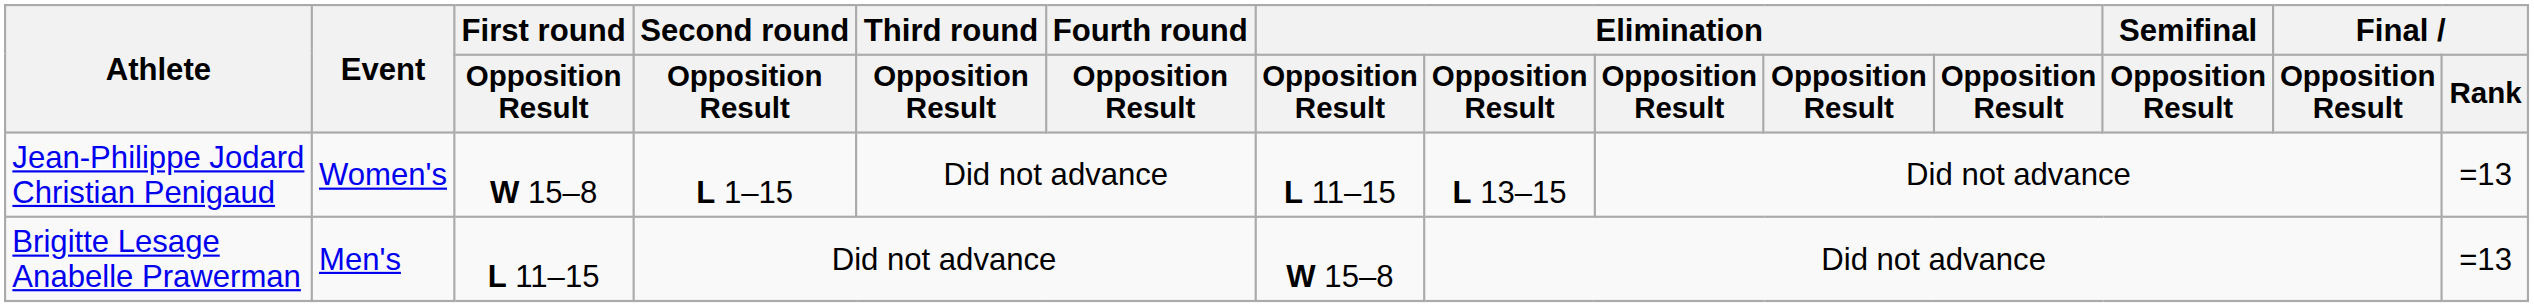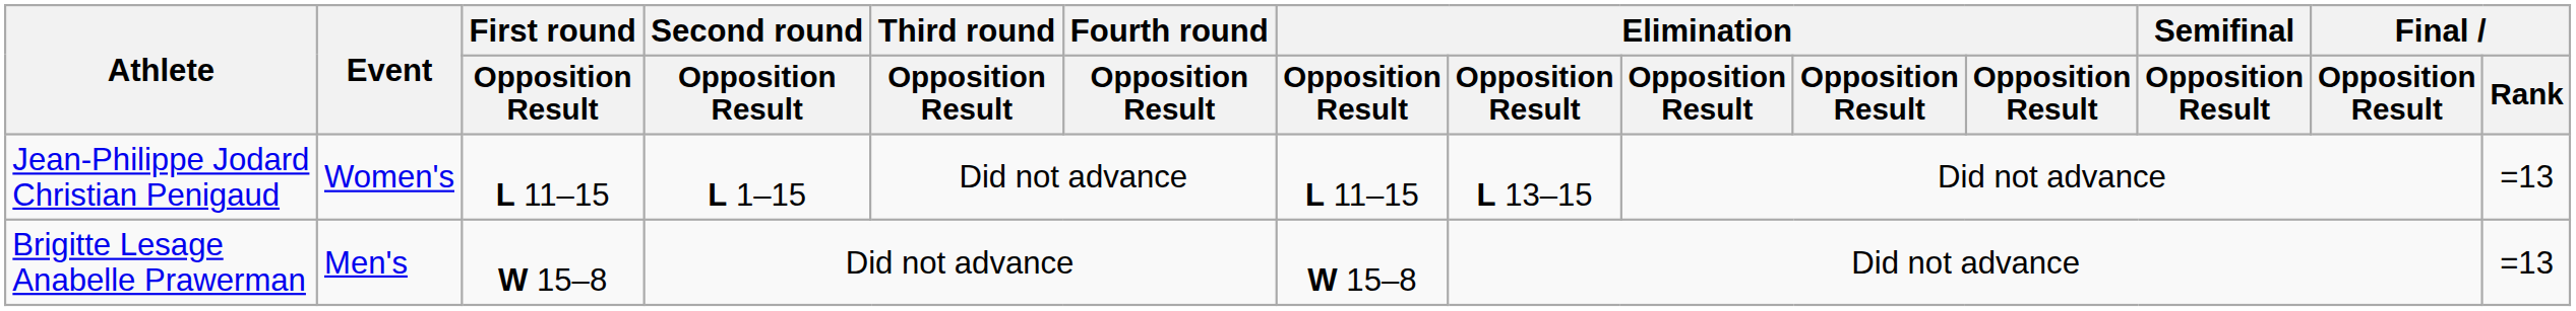Jean-Philippe Jodard Christian Penigaud | First round / Opposition Result: W 15–8 -> L 11–15
Brigitte Lesage Anabelle Prawerman | First round / Opposition Result: L 11–15 -> W 15–8
